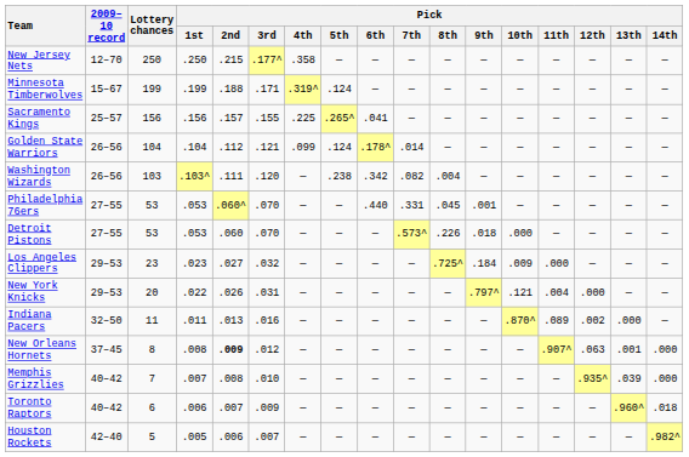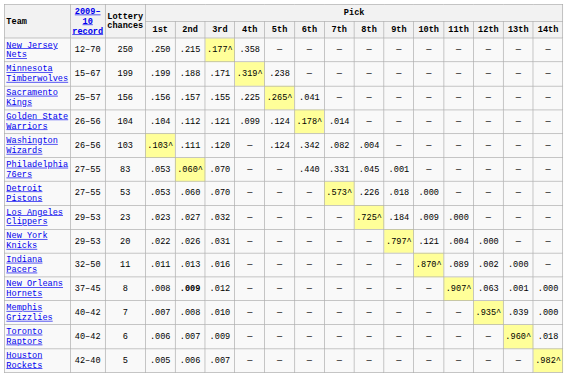Minnesota Timberwolves | Pick / 5th: .124 -> .238
Washington Wizards | Pick / 5th: .238 -> .124
Philadelphia 76ers | Lottery chances: 53 -> 83
